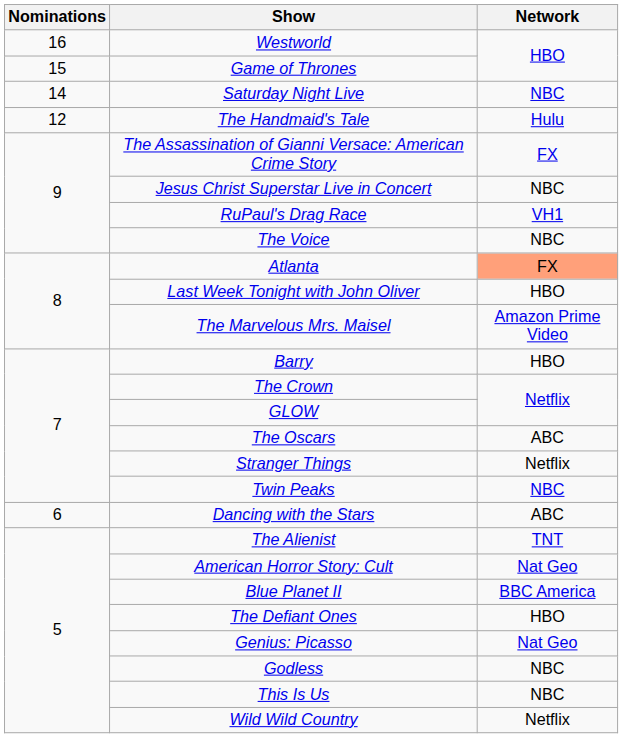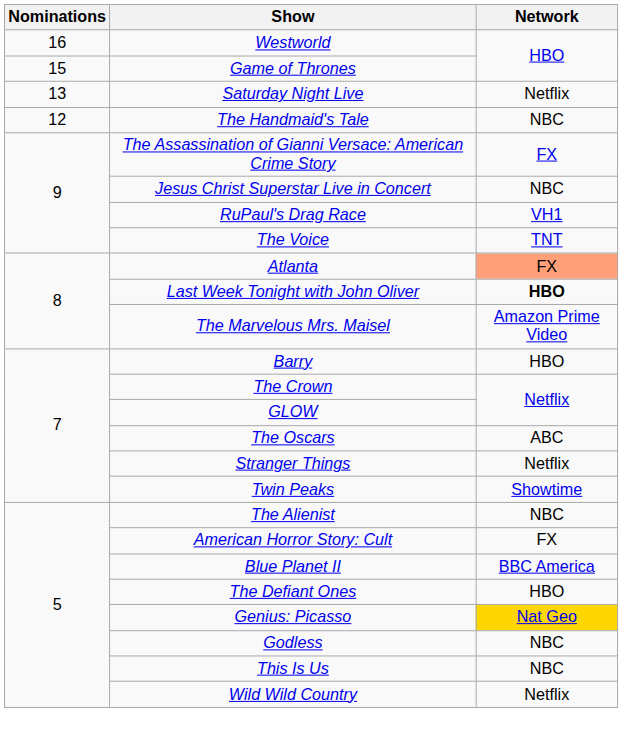Saturday Night Live | Nominations: 14 -> 13
Saturday Night Live | Network: NBC -> Netflix
The Handmaid's Tale | Network: Hulu -> NBC
The Voice | Network: NBC -> TNT
Last Week Tonight with John Oliver | Network: normal -> bold
Twin Peaks | Network: NBC -> Showtime
- row: 6 | Dancing with the Stars | ABC
The Alienist | Network: TNT -> NBC
American Horror Story: Cult | Network: Nat Geo -> FX
Genius: Picasso | Network: no background -> gold background
